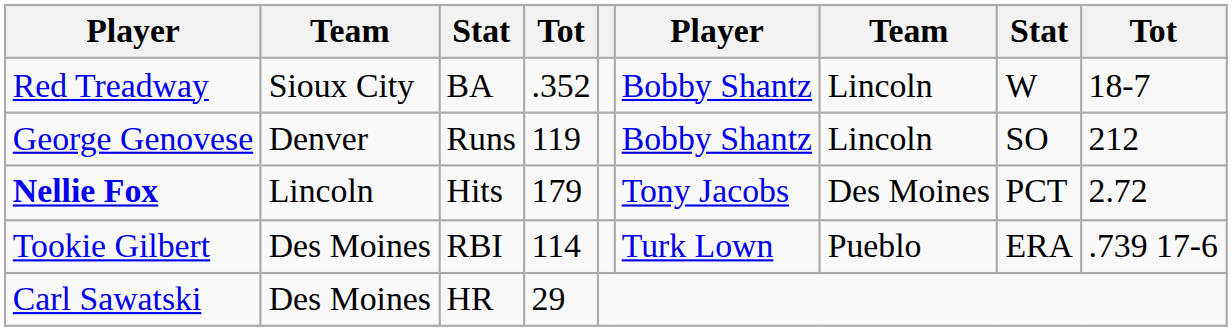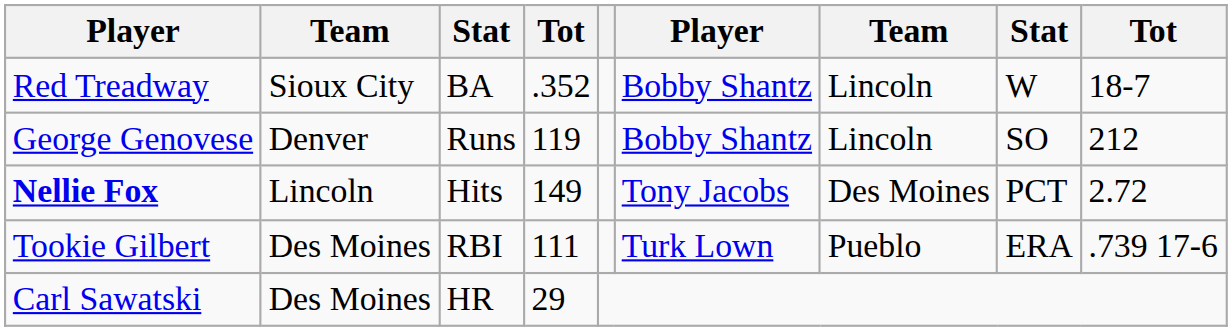Nellie Fox | column 4: 179 -> 149
Tookie Gilbert | column 4: 114 -> 111
